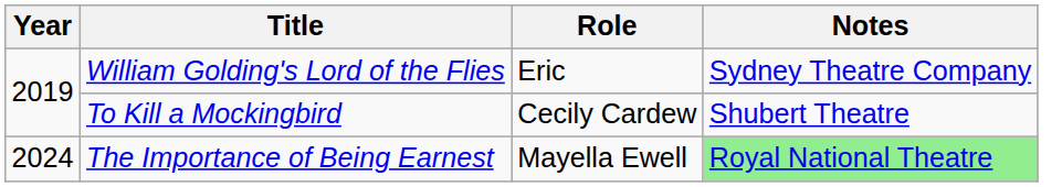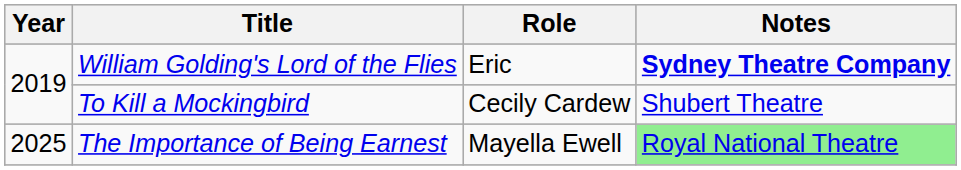William Golding's Lord of the Flies | Notes: normal -> bold
The Importance of Being Earnest | Year: 2024 -> 2025
